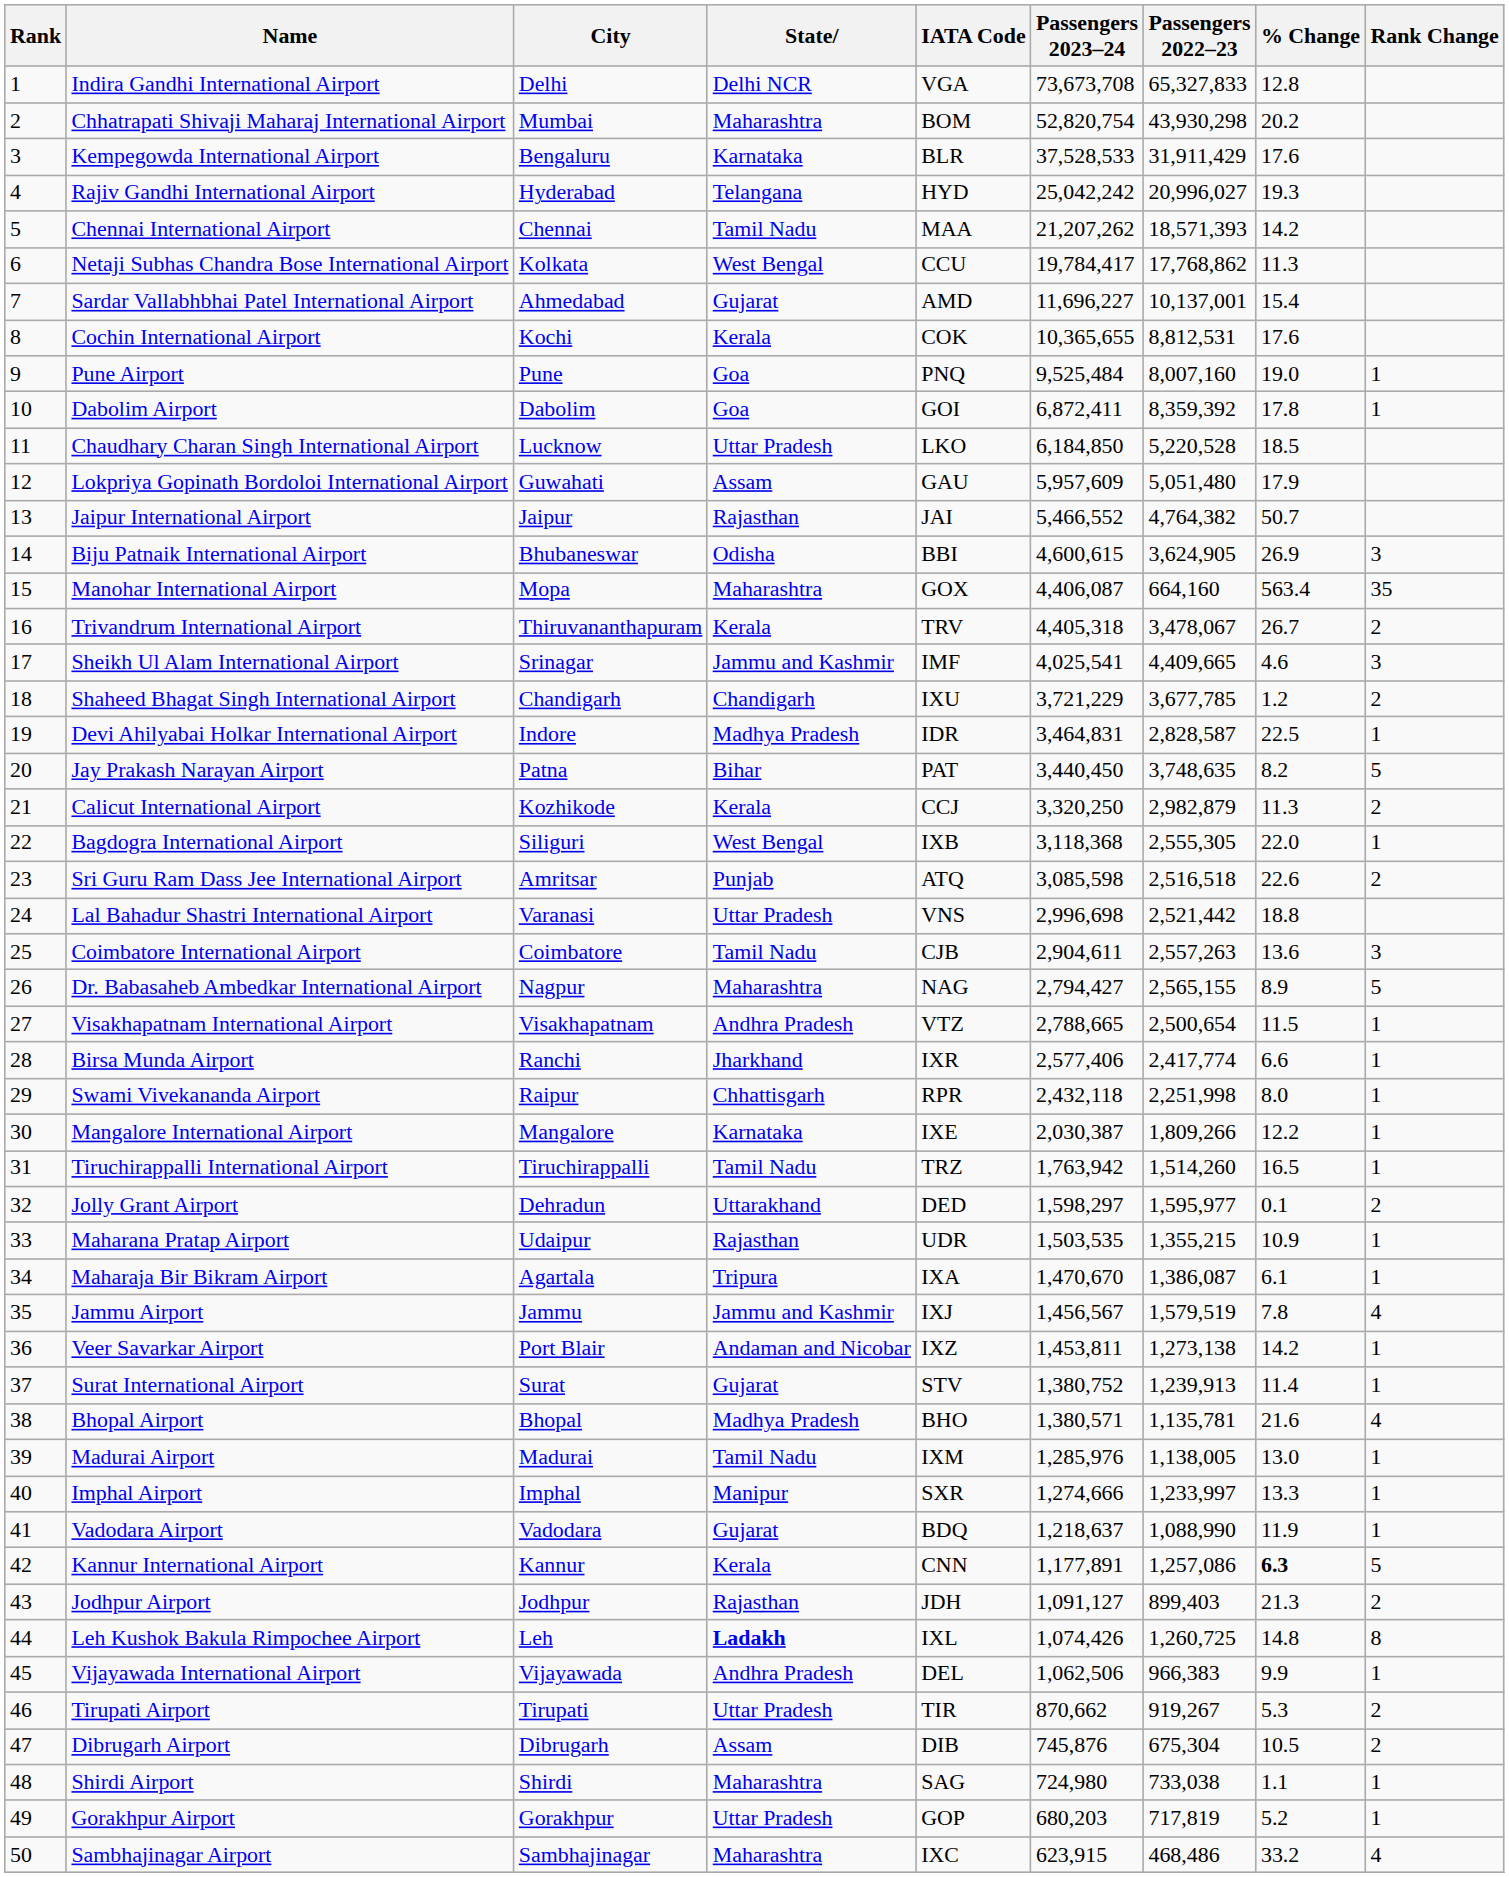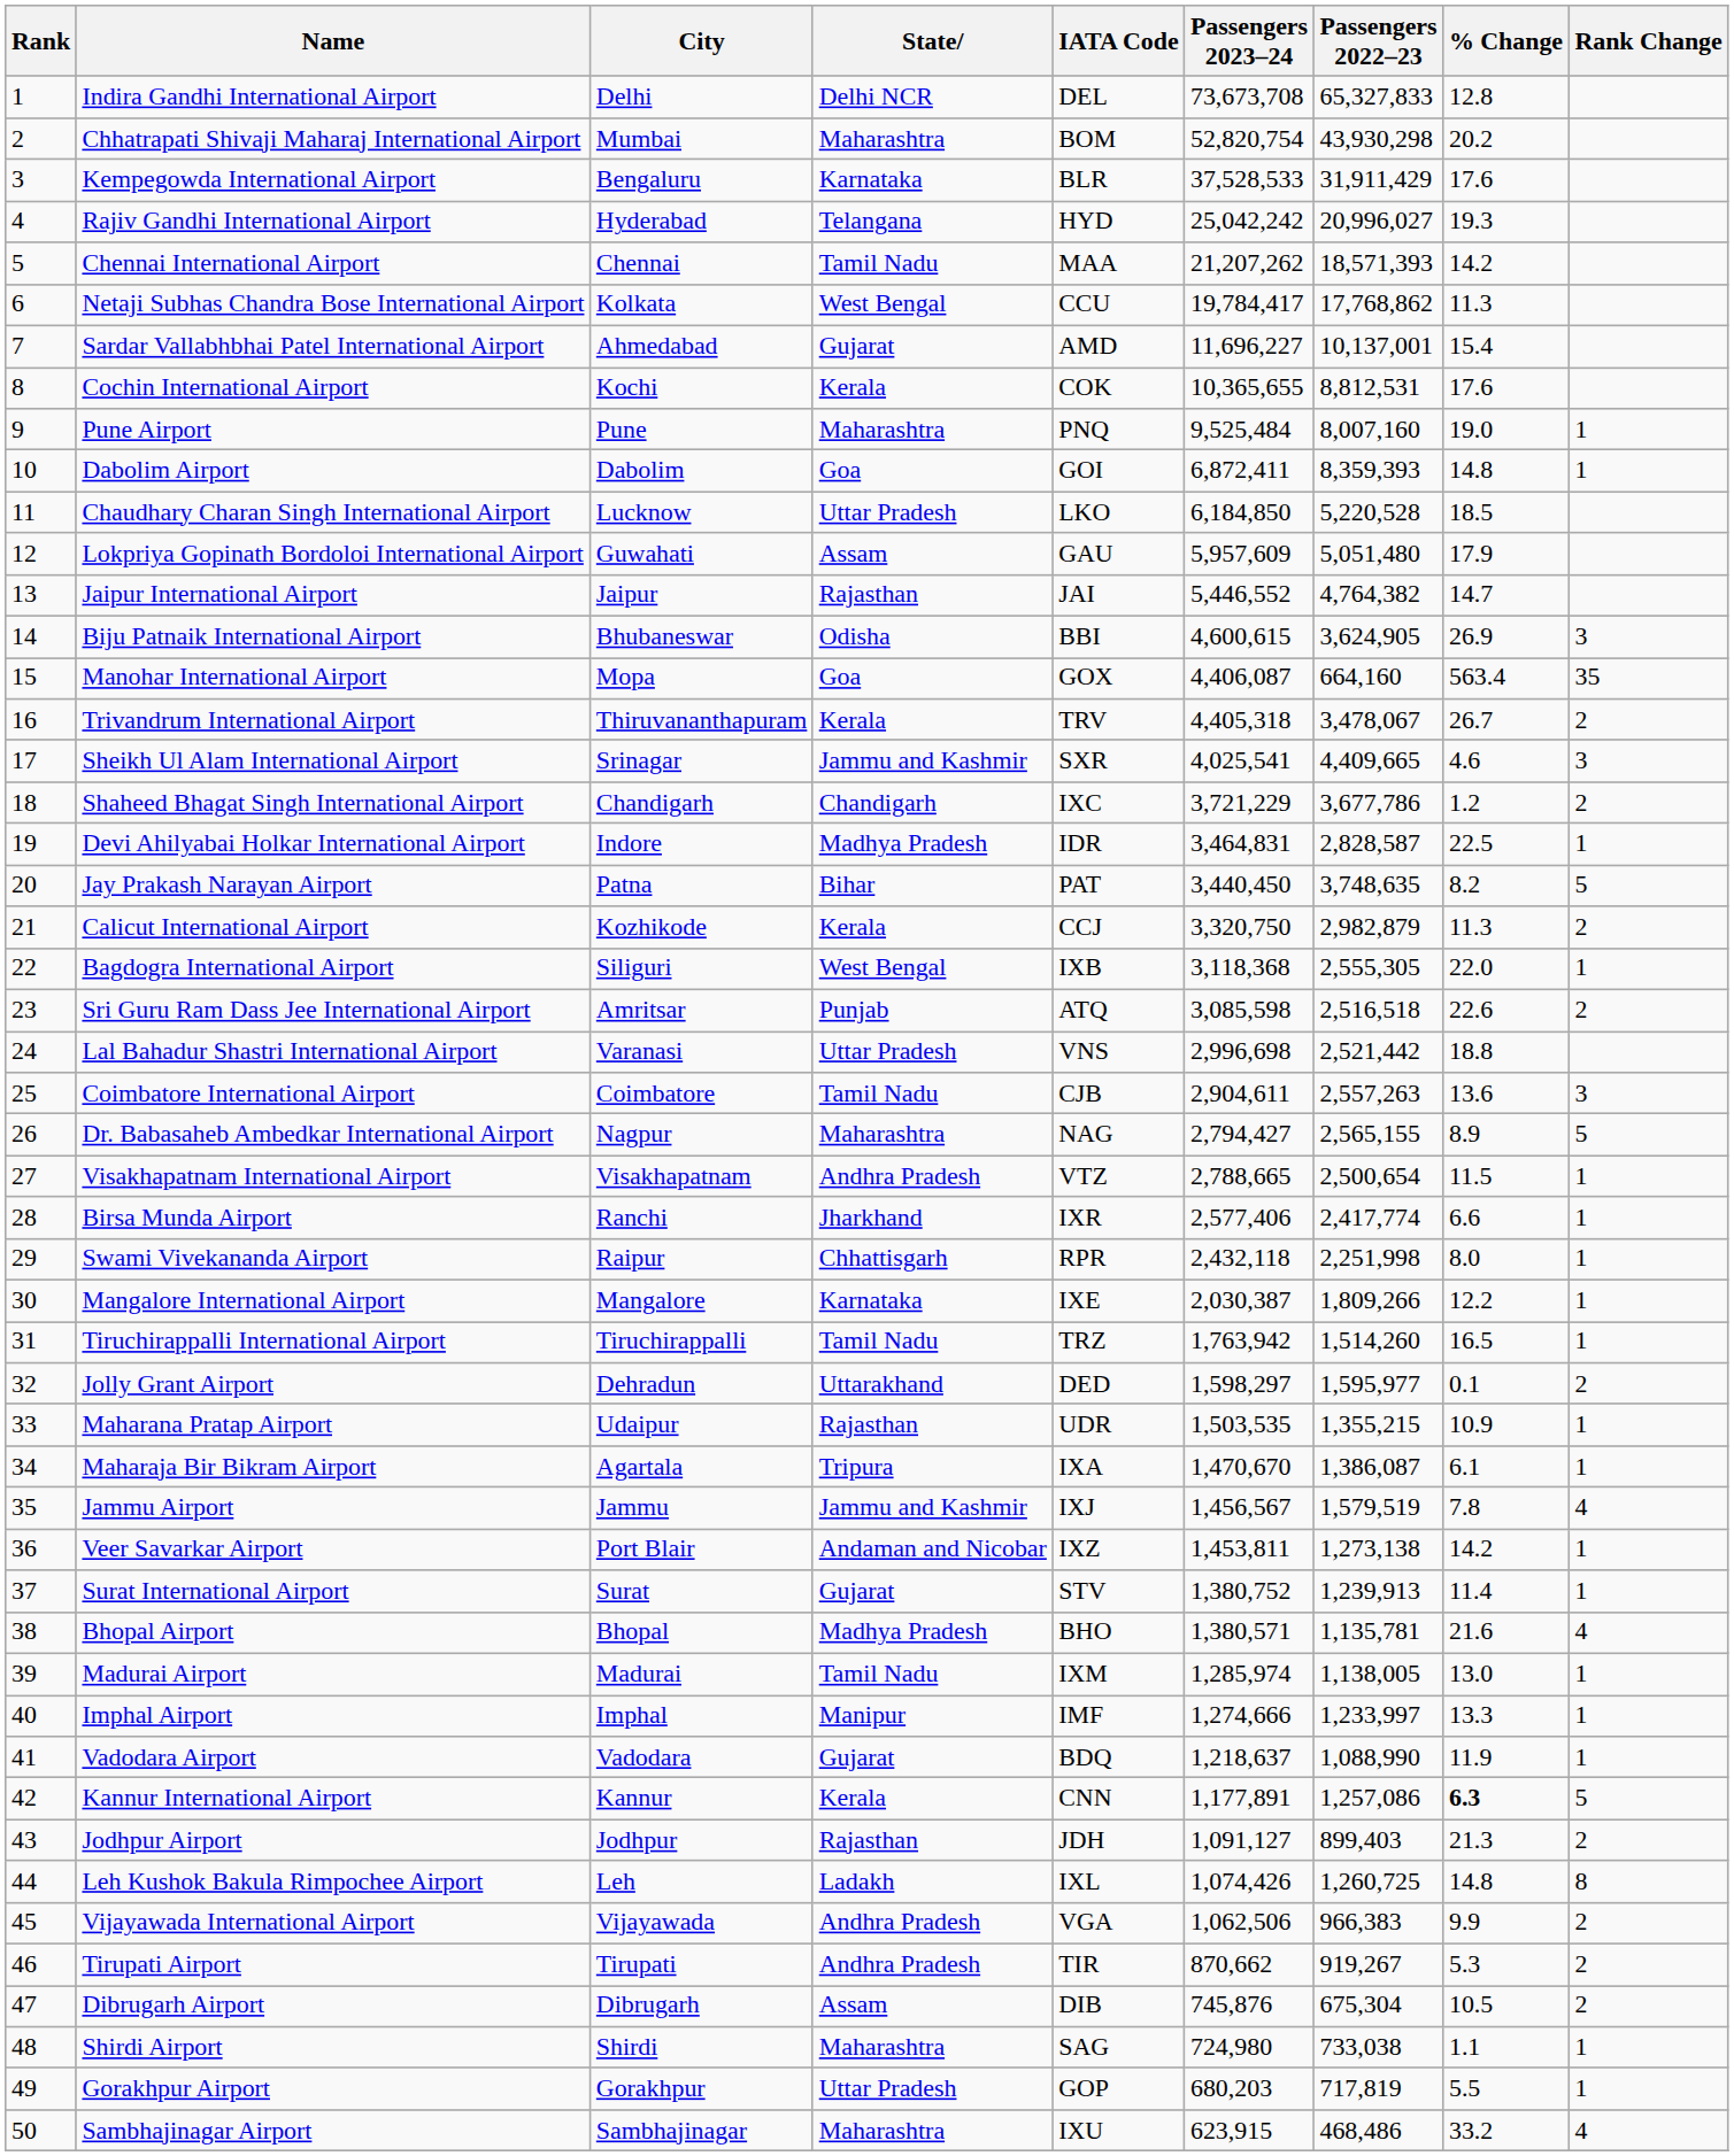Indira Gandhi International Airport | IATA Code: VGA -> DEL
Pune Airport | State: Goa -> Maharashtra
Dabolim Airport | Passengers 2022–23: 8,359,392 -> 8,359,393
Dabolim Airport | % Change: 17.8 -> 14.8
Jaipur International Airport | Passengers 2023–24: 5,466,552 -> 5,446,552
Jaipur International Airport | % Change: 50.7 -> 14.7
Manohar International Airport | State: Maharashtra -> Goa
Sheikh Ul Alam International Airport | IATA Code: IMF -> SXR
Shaheed Bhagat Singh International Airport | IATA Code: IXU -> IXC
Shaheed Bhagat Singh International Airport | Passengers 2022–23: 3,677,785 -> 3,677,786
Calicut International Airport | Passengers 2023–24: 3,320,250 -> 3,320,750
Madurai Airport | Passengers 2023–24: 1,285,976 -> 1,285,974
Imphal Airport | IATA Code: SXR -> IMF
Leh Kushok Bakula Rimpochee Airport | State: bold -> normal
Vijayawada International Airport | IATA Code: DEL -> VGA
Vijayawada International Airport | Rank Change: 1 -> 2
Tirupati Airport | State: Uttar Pradesh -> Andhra Pradesh
Gorakhpur Airport | % Change: 5.2 -> 5.5
Sambhajinagar Airport | IATA Code: IXC -> IXU
